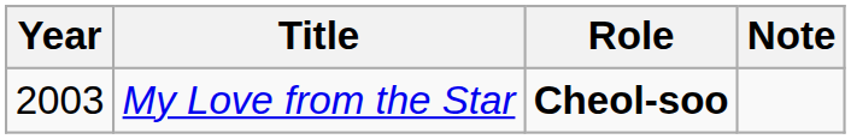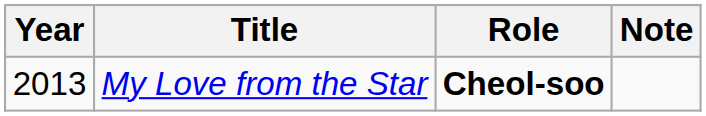My Love from the Star | Year: 2003 -> 2013
